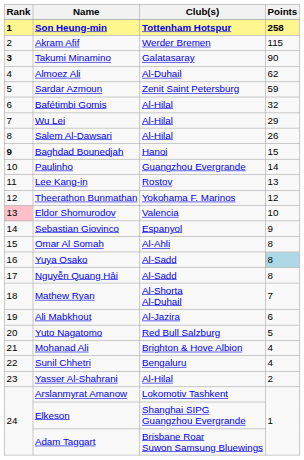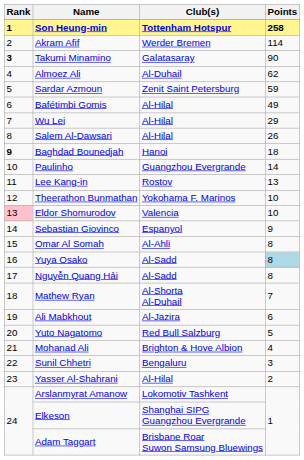Akram Afif | Points: 115 -> 114
Bafétimbi Gomis | Points: 32 -> 49
Baghdad Bounedjah | Points: 15 -> 18
Theerathon Bunmathan | Points: 12 -> 10
Sunil Chhetri | Points: 4 -> 3
